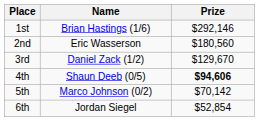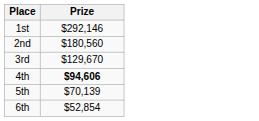- column: Name | Brian Hastings (1/6) | Eric Wasserson | Daniel Zack (1/2) | Shaun Deeb (0/5) | Marco Johnson (0/2) | Jordan Siegel
5th | Prize: $70,142 -> $70,139
